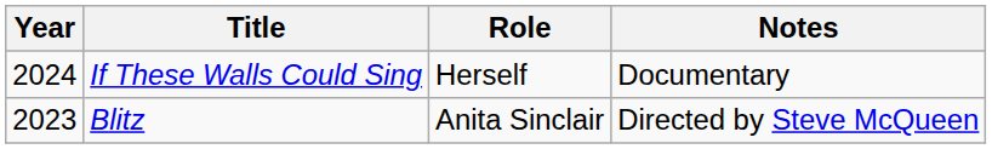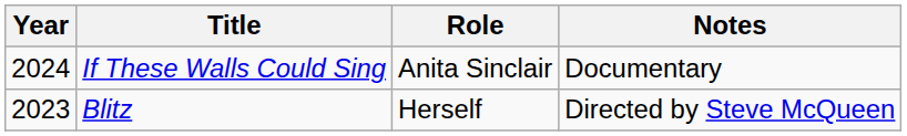If These Walls Could Sing | Role: Herself -> Anita Sinclair
Blitz | Role: Anita Sinclair -> Herself
